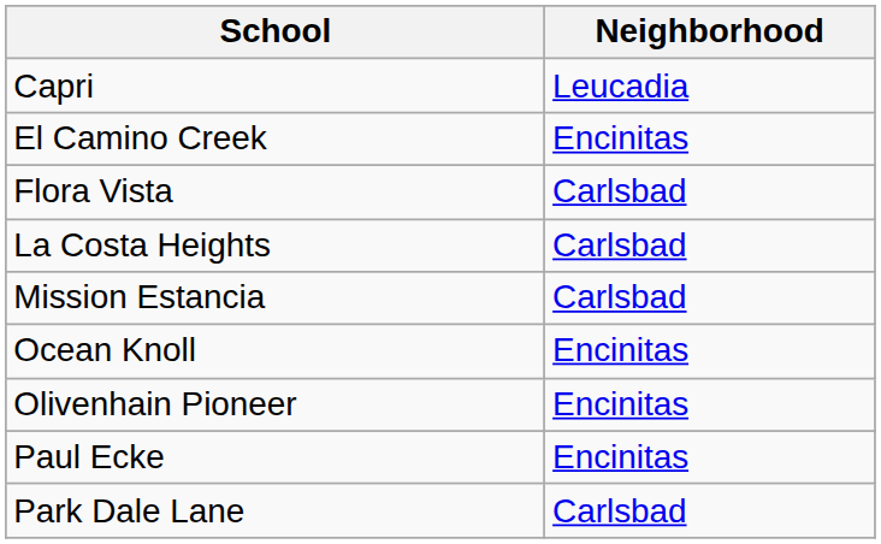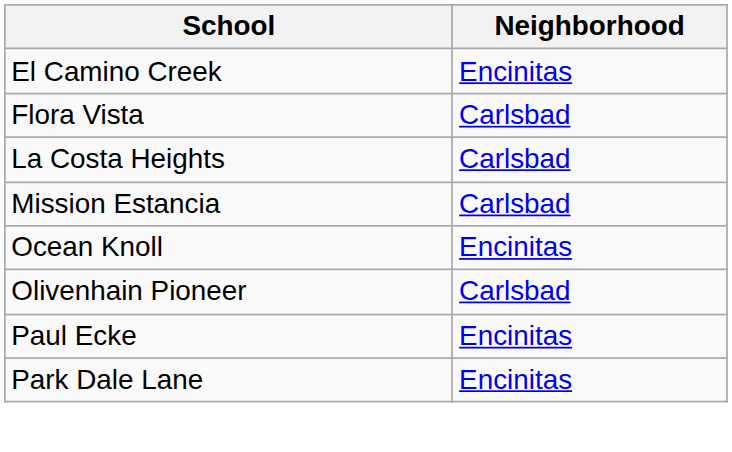- row: Capri | Leucadia
Olivenhain Pioneer | Neighborhood: Encinitas -> Carlsbad
Park Dale Lane | Neighborhood: Carlsbad -> Encinitas
